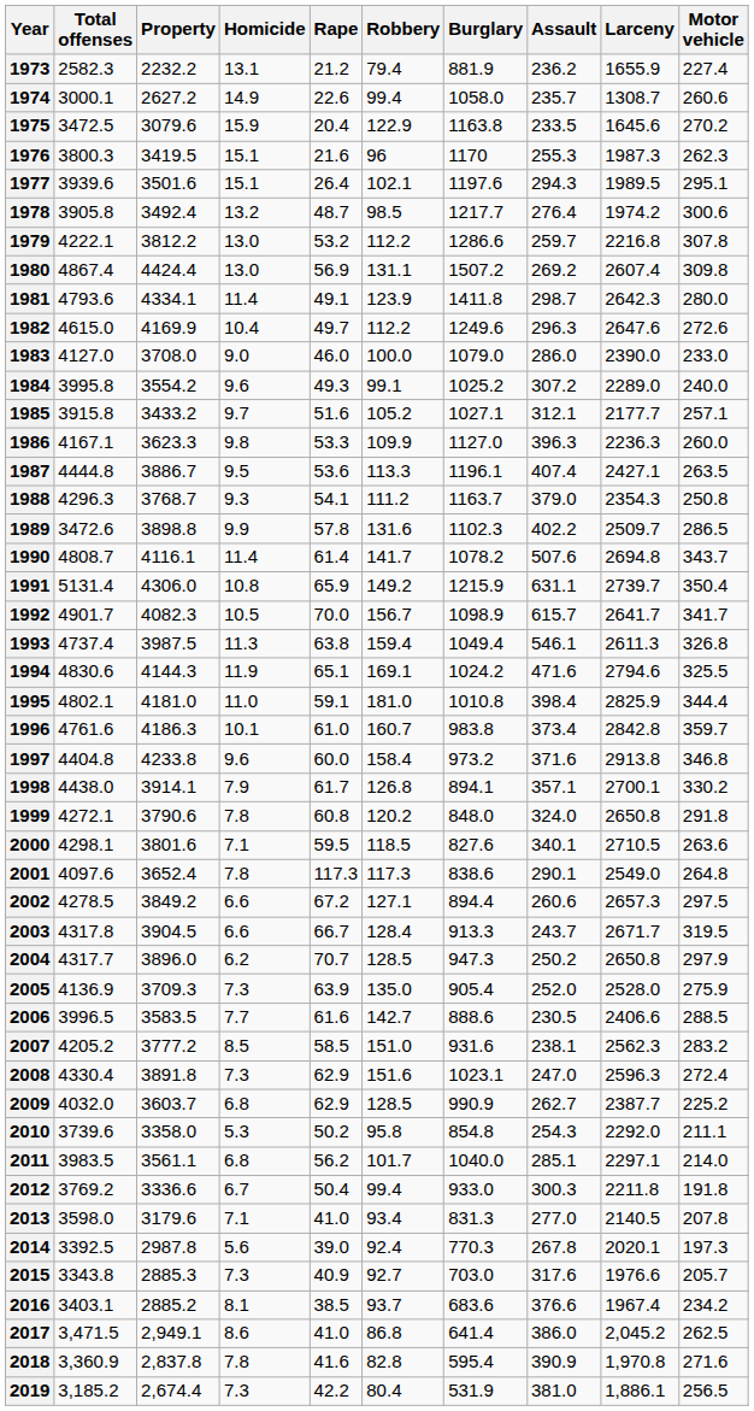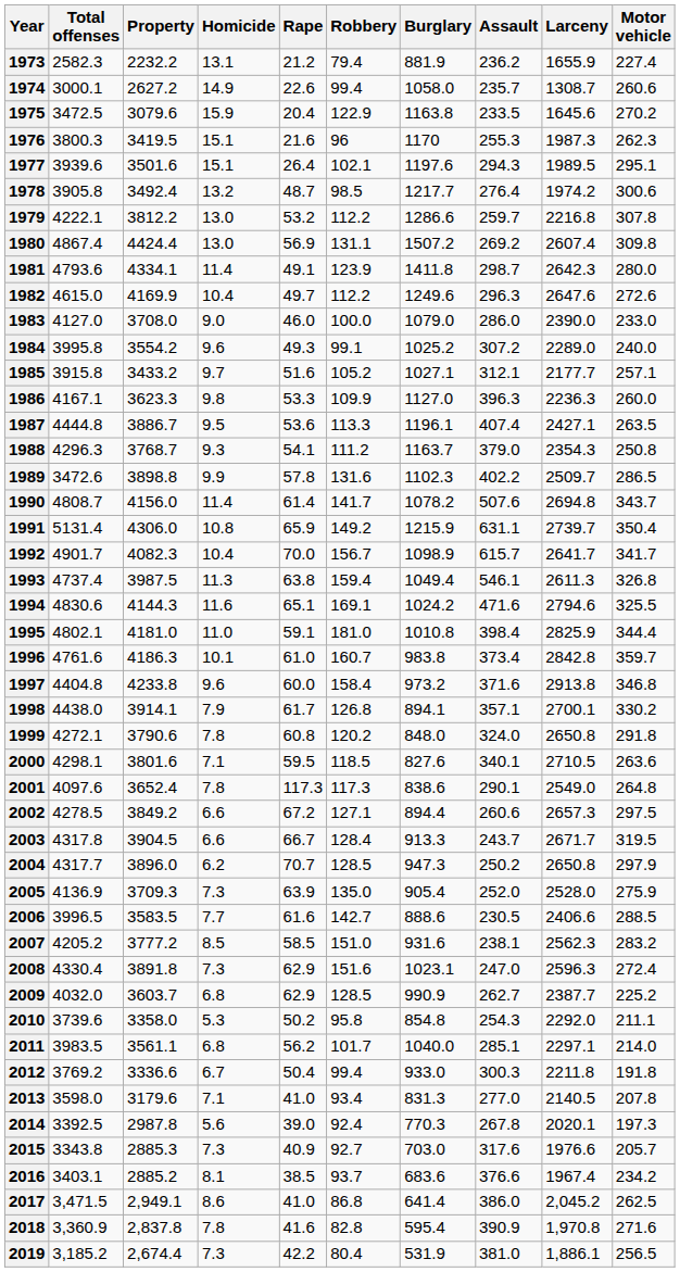1990 | Property: 4116.1 -> 4156.0
1992 | Homicide: 10.5 -> 10.4
1994 | Homicide: 11.9 -> 11.6
